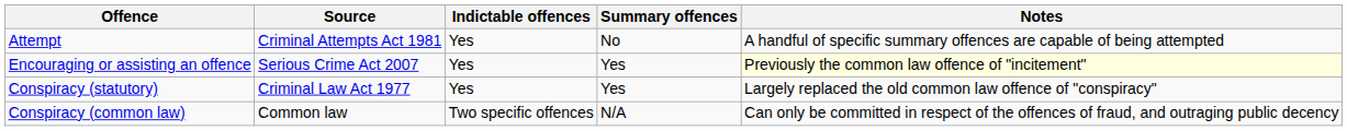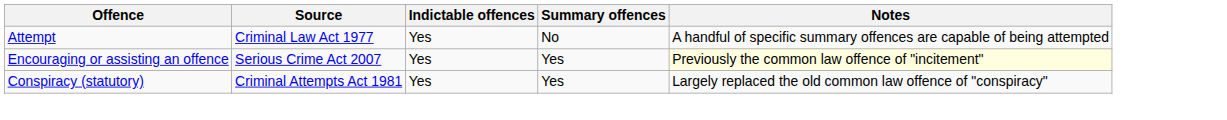Attempt | Source: Criminal Attempts Act 1981 -> Criminal Law Act 1977
Conspiracy (statutory) | Source: Criminal Law Act 1977 -> Criminal Attempts Act 1981
- row: Conspiracy (common law) | Common law | Two specific offences | N/A | Can only be committed in respect of the offences of fraud, and outraging public decency
